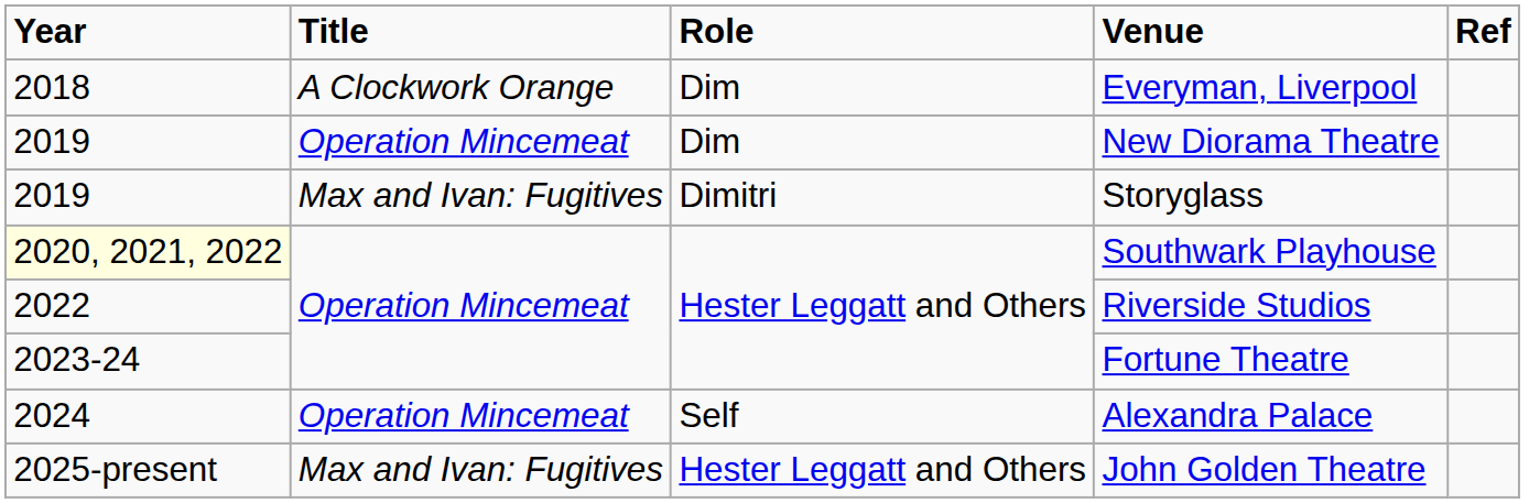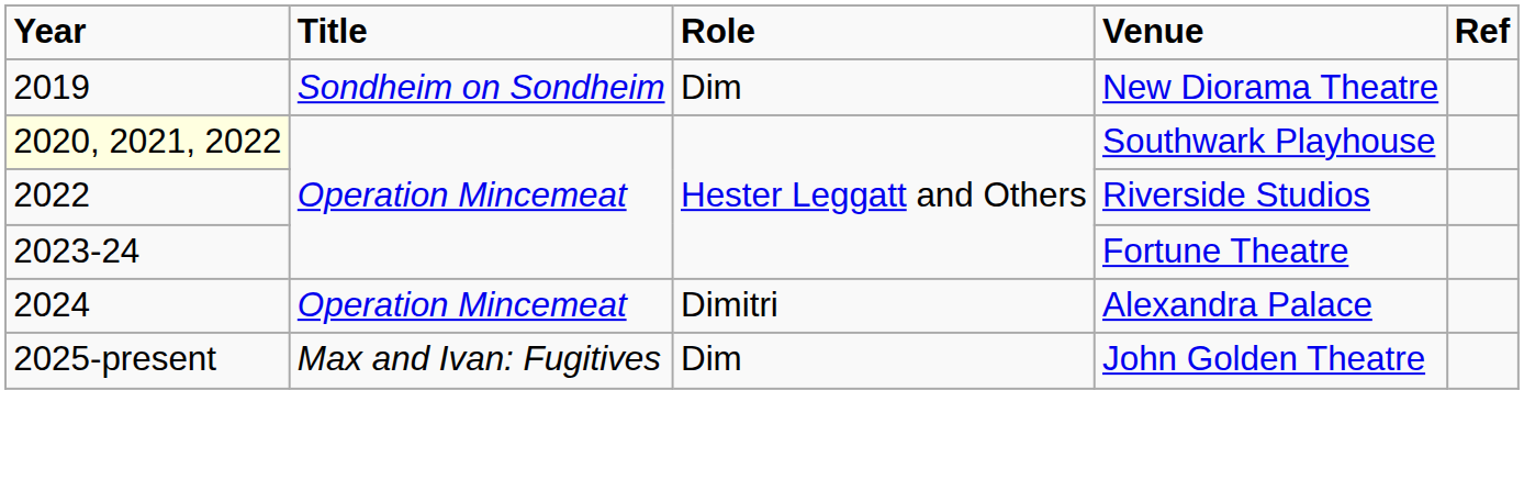- row: 2018 | A Clockwork Orange | Dim | Everyman, Liverpool
New Diorama Theatre | Title: Operation Mincemeat -> Sondheim on Sondheim
- row: 2019 | Max and Ivan: Fugitives | Dimitri | Storyglass
Alexandra Palace | Role: Self -> Dimitri
John Golden Theatre | Role: Hester Leggatt and Others -> Dim
